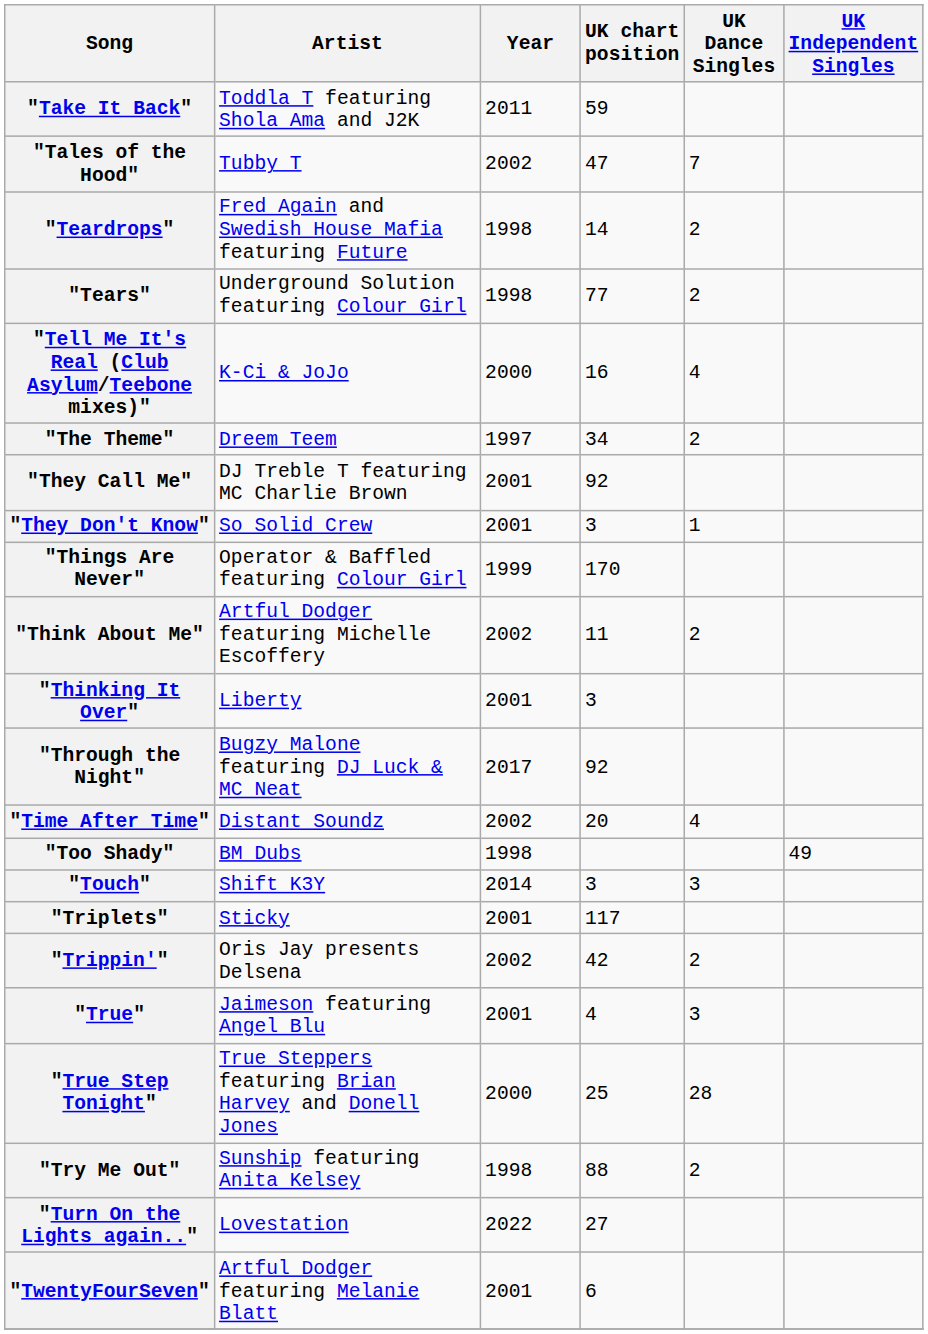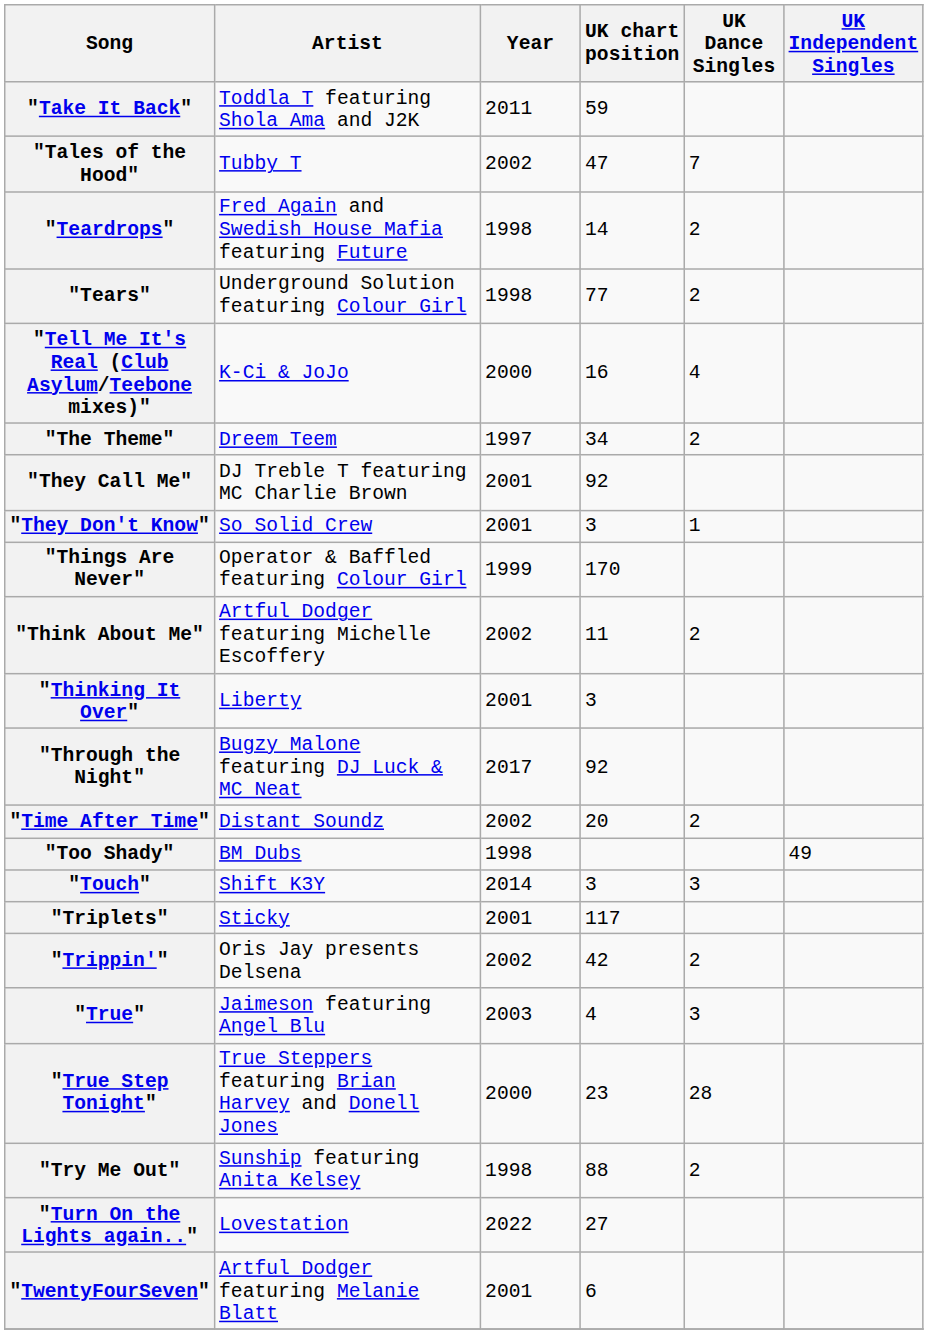"Time After Time" | UK Dance Singles: 4 -> 2
"True" | Year: 2001 -> 2003
"True Step Tonight" | UK chart position: 25 -> 23
